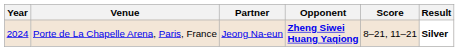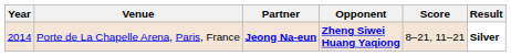Porte de La Chapelle Arena, Paris, France | Year: 2024 -> 2014
Porte de La Chapelle Arena, Paris, France | Partner: normal -> bold
